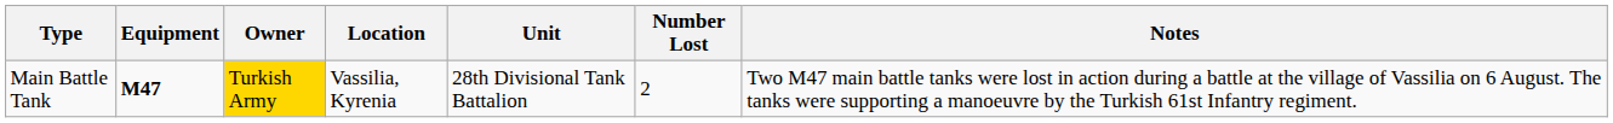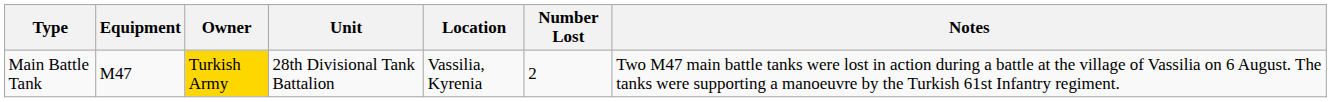columns swapped: Unit <-> Location
Main Battle Tank | Equipment: bold -> normal
